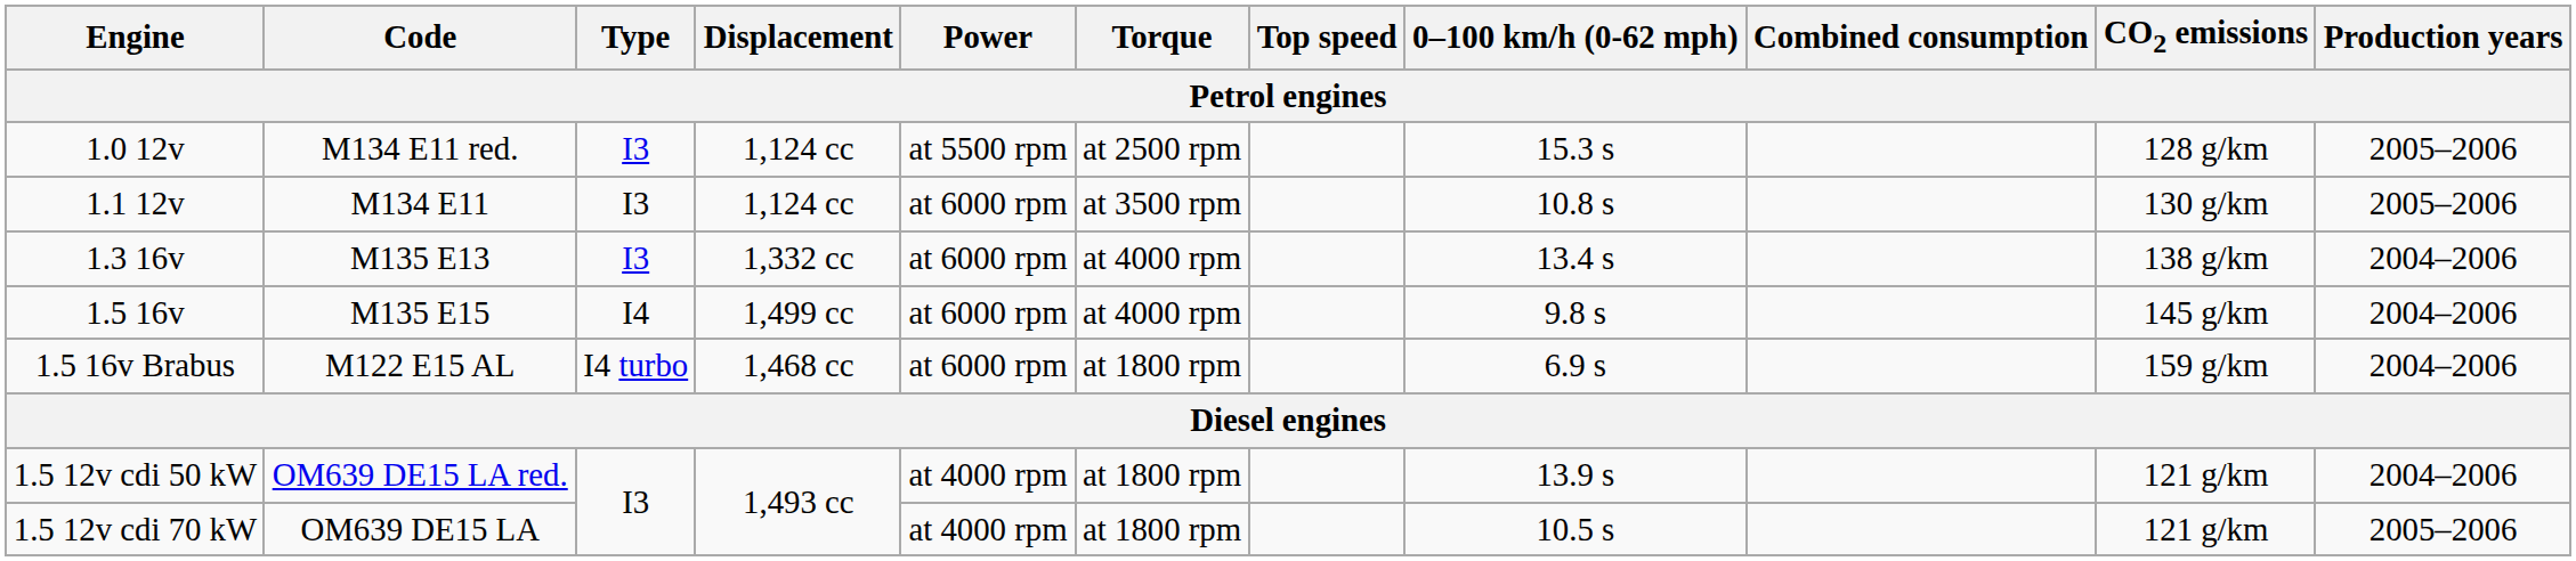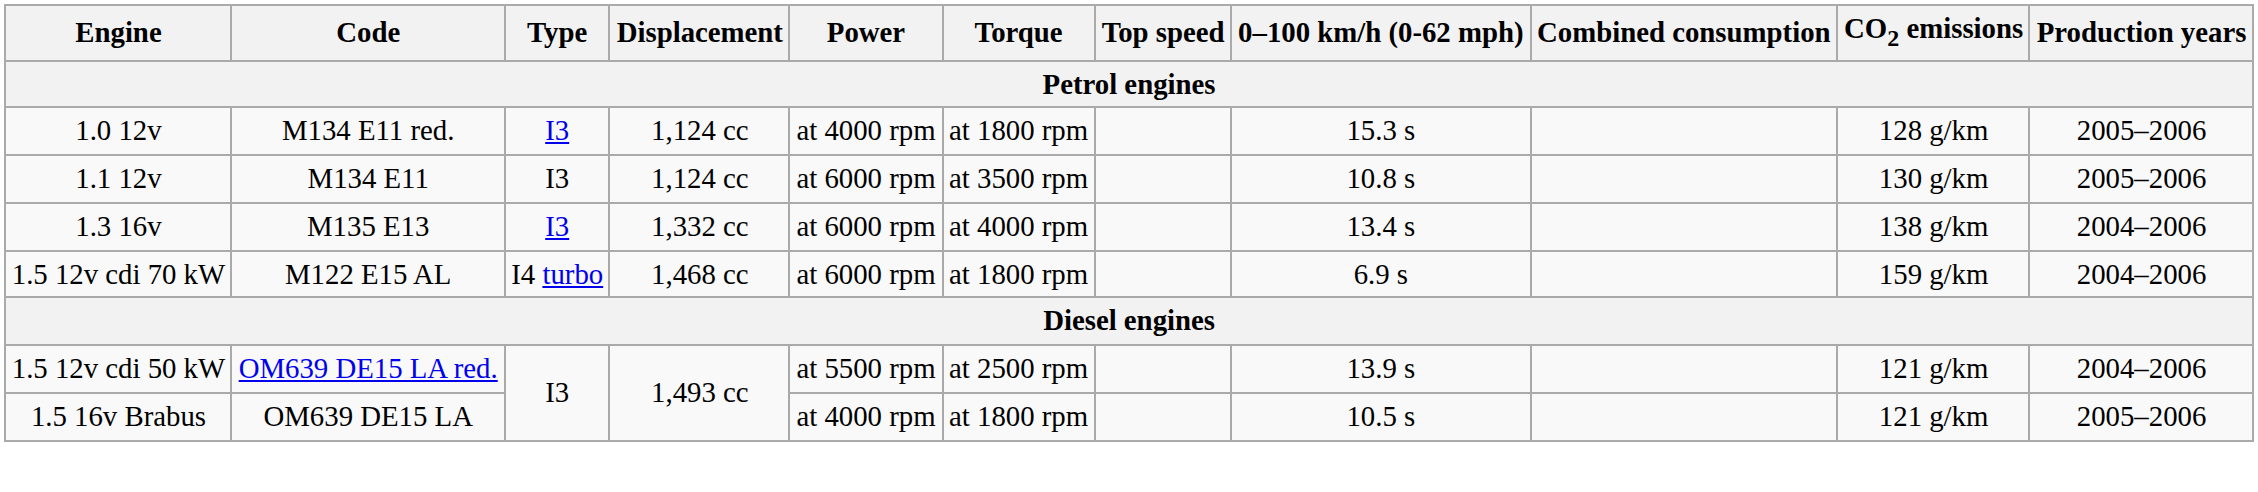M134 E11 red. | Power: at 5500 rpm -> at 4000 rpm
M134 E11 red. | Torque: at 2500 rpm -> at 1800 rpm
- row: 1.5 16v | M135 E15 | I4 | 1,499 cc | at 6000 rpm | at 4000 rpm | 9.8 s | 145 g/km | 2004–2006
M122 E15 AL | Engine: 1.5 16v Brabus -> 1.5 12v cdi 70 kW
OM639 DE15 LA red. | Power: at 4000 rpm -> at 5500 rpm
OM639 DE15 LA red. | Torque: at 1800 rpm -> at 2500 rpm
OM639 DE15 LA | Engine: 1.5 12v cdi 70 kW -> 1.5 16v Brabus
